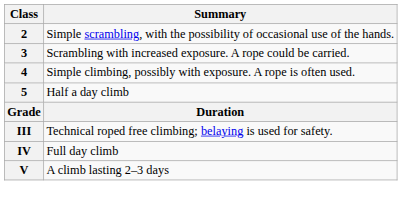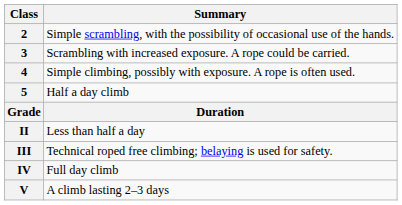+ row: II | Less than half a day
